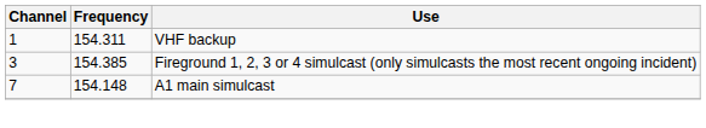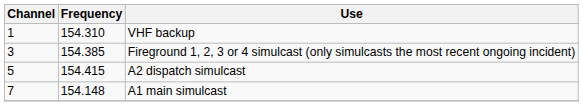VHF backup | Frequency: 154.311 -> 154.310
+ row: 5 | 154.415 | A2 dispatch simulcast
